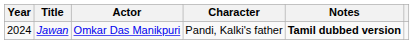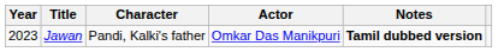columns swapped: Actor <-> Character
Jawan | Year: 2024 -> 2023
